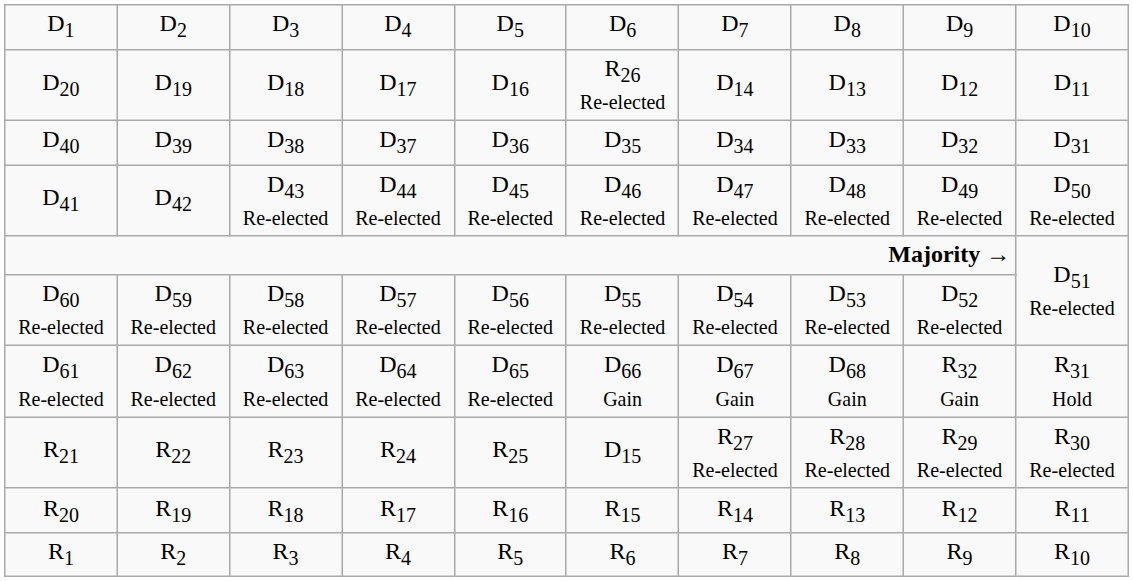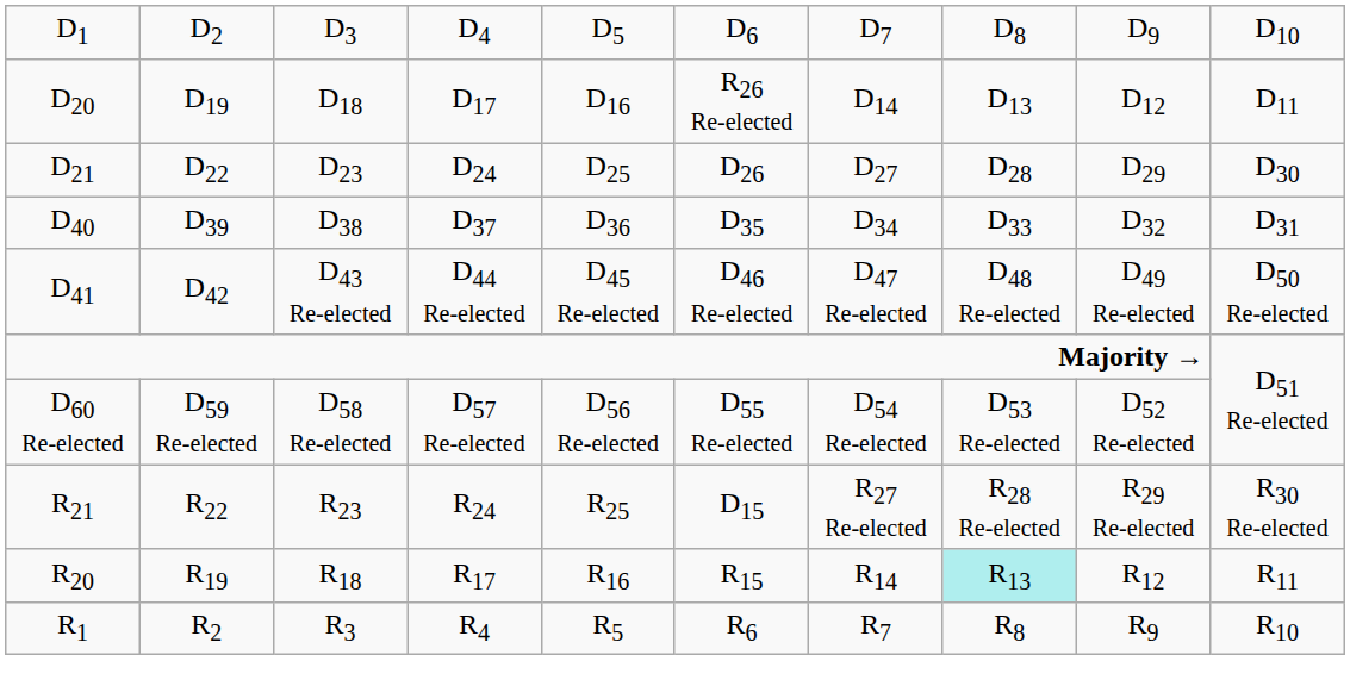+ row: D21 | D22 | D23 | D24 | D25 | D26 | D27 | D28 | D29 | D30
- row: D61 Re-elected | D62 Re-elected | D63 Re-elected | D64 Re-elected | D65 Re-elected | D66 Gain | D67 Gain | D68 Gain | R32 Gain | R31 Hold
R20 | column 8: no background -> paleturquoise background
